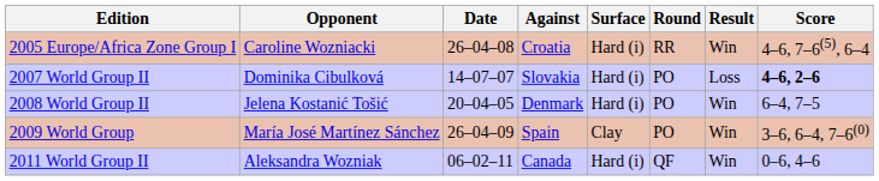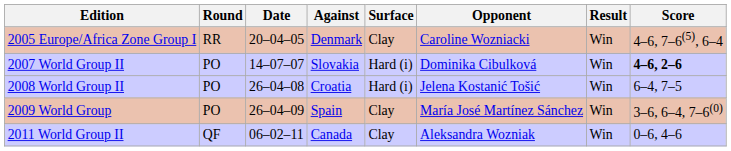columns swapped: Round <-> Opponent
2005 Europe/Africa Zone Group I | Date: 26–04–08 -> 20–04–05
2005 Europe/Africa Zone Group I | Against: Croatia -> Denmark
2005 Europe/Africa Zone Group I | Surface: Hard (i) -> Clay
2007 World Group II | Result: Loss -> Win
2008 World Group II | Date: 20–04–05 -> 26–04–08
2008 World Group II | Against: Denmark -> Croatia
2011 World Group II | Surface: Hard (i) -> Clay
